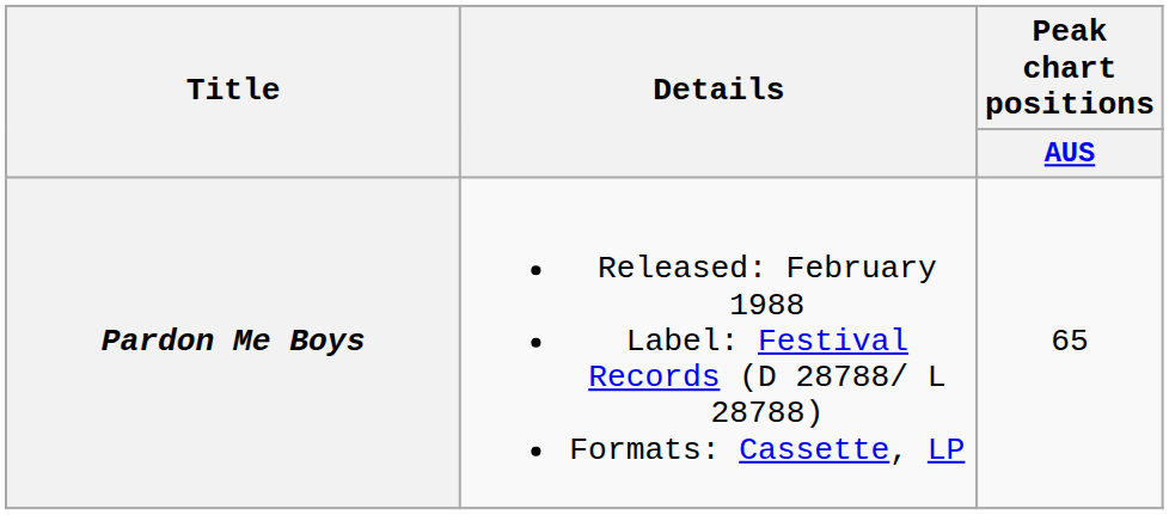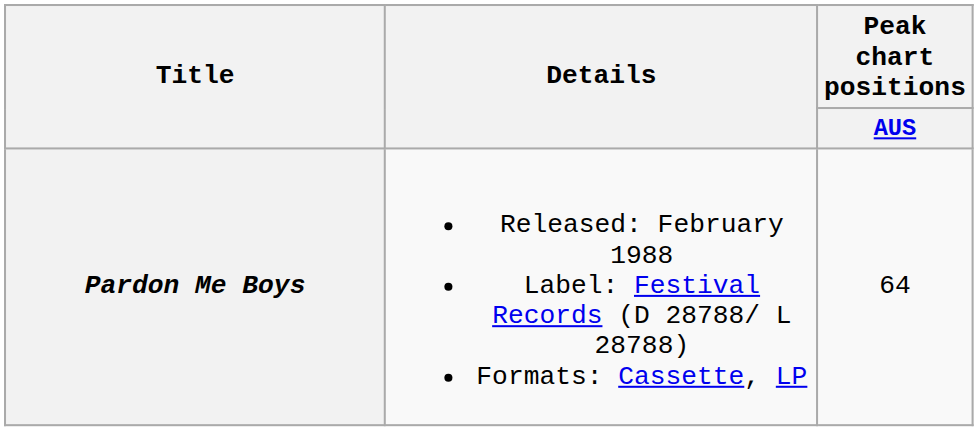Pardon Me Boys | Peak chart positions / AUS: 65 -> 64
